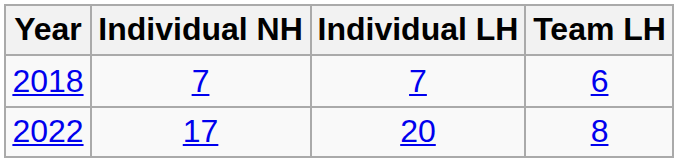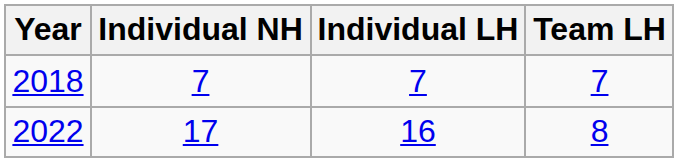2018 | Team LH: 6 -> 7
2022 | Individual LH: 20 -> 16
